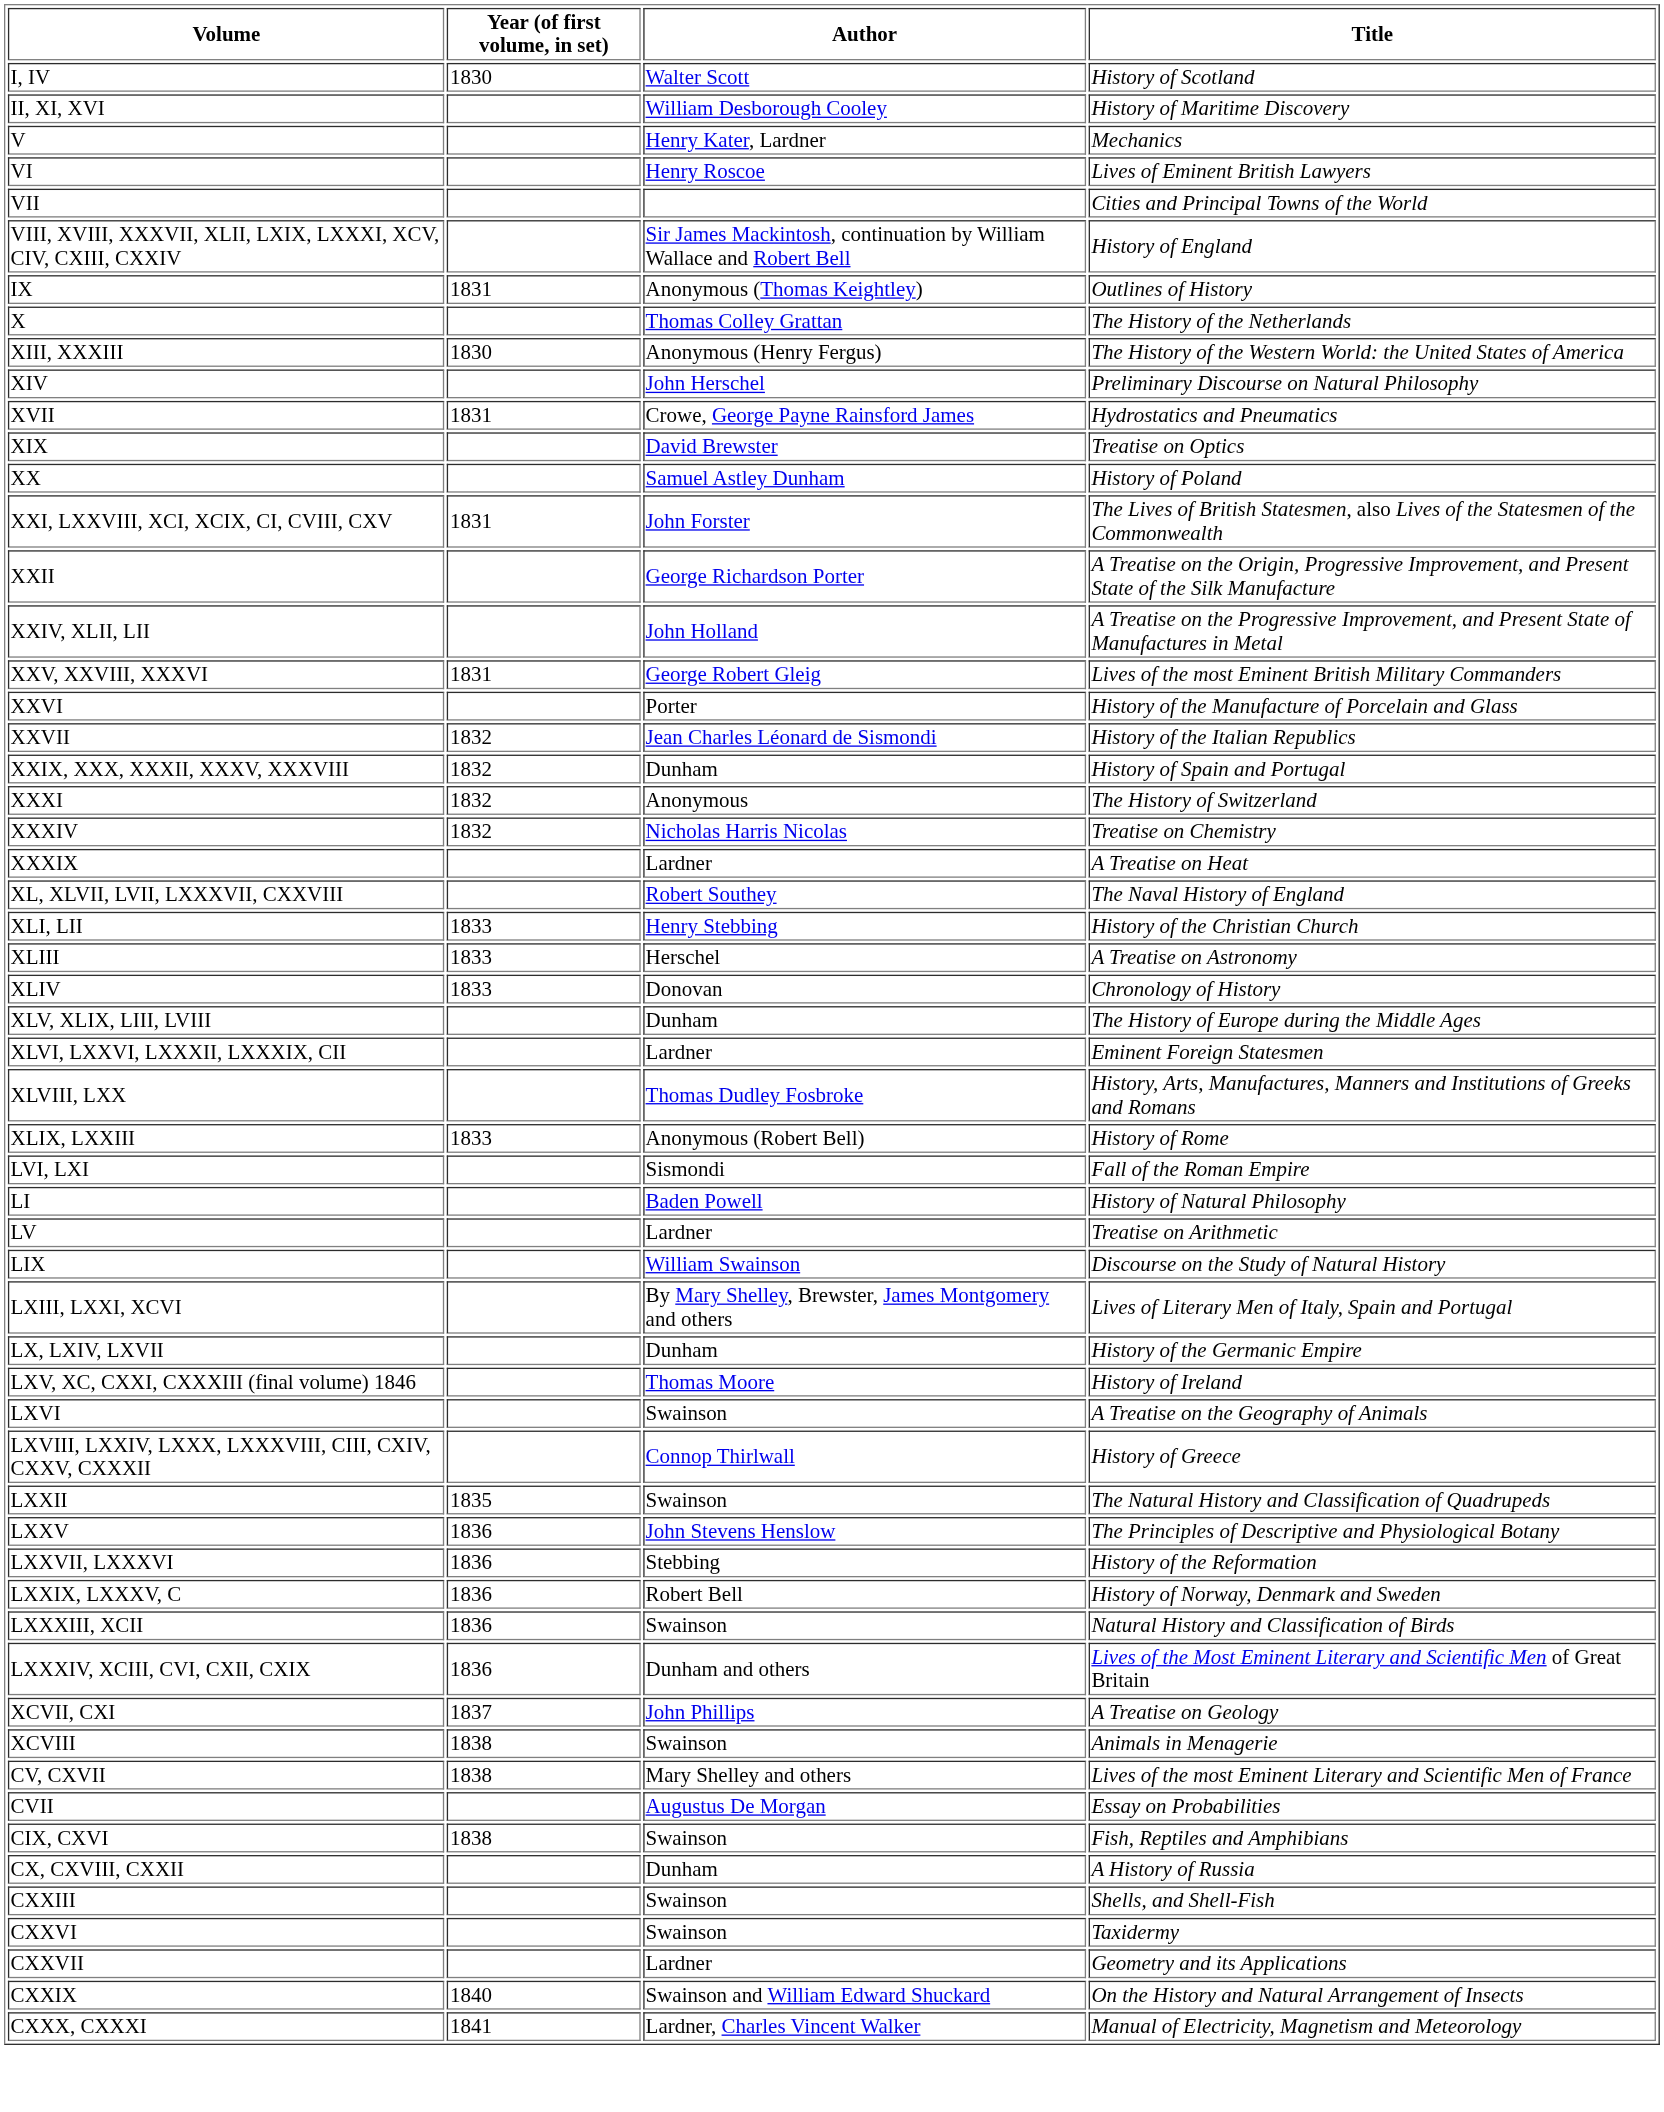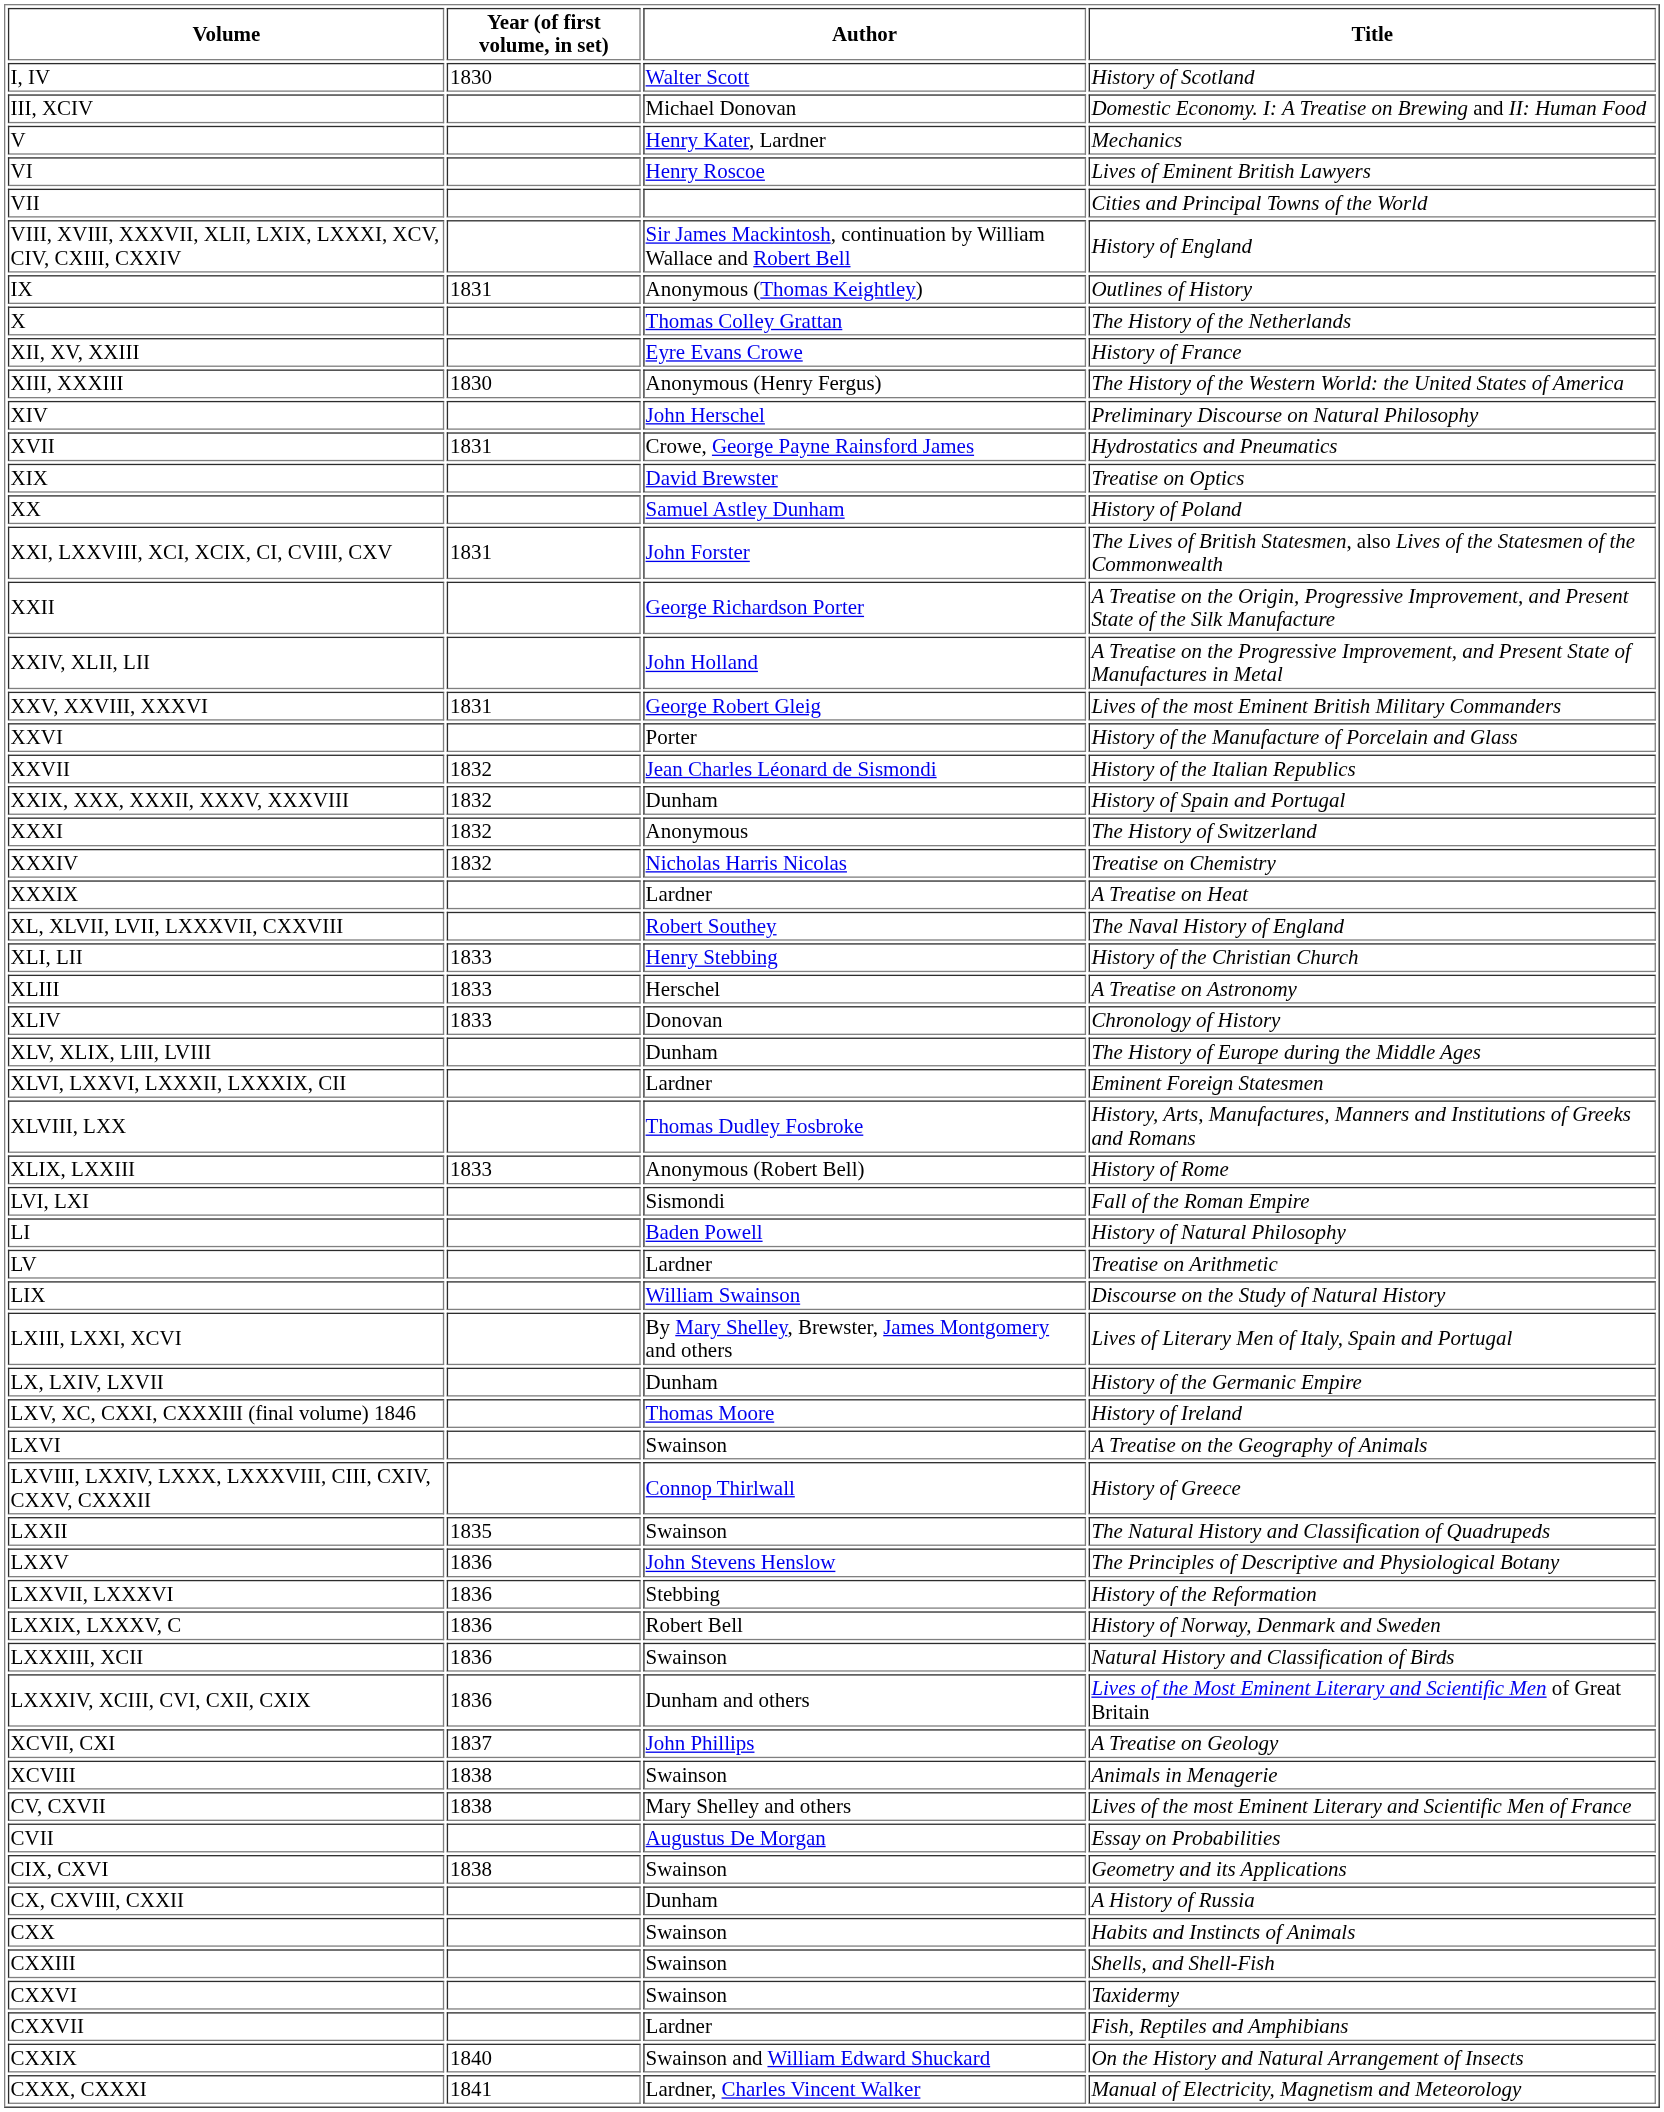- row: II, XI, XVI | William Desborough Cooley | History of Maritime Discovery
+ row: III, XCIV | Michael Donovan | Domestic Economy. I: A Treatise on Brewing and II: Human Food
+ row: XII, XV, XXIII | Eyre Evans Crowe | History of France
CIX, CXVI | Title: Fish, Reptiles and Amphibians -> Geometry and its Applications
+ row: CXX | Swainson | Habits and Instincts of Animals
CXXVII | Title: Geometry and its Applications -> Fish, Reptiles and Amphibians
